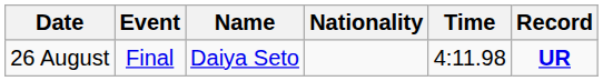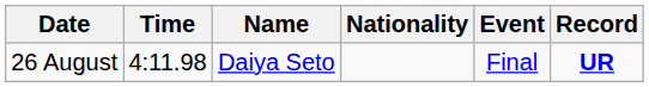columns swapped: Event <-> Time
